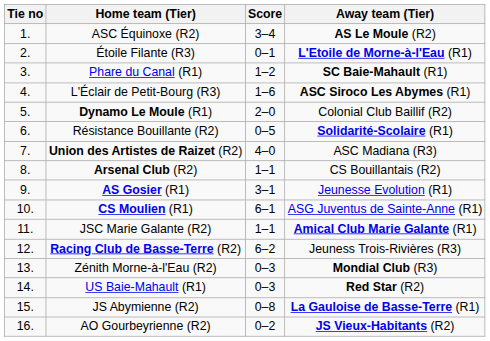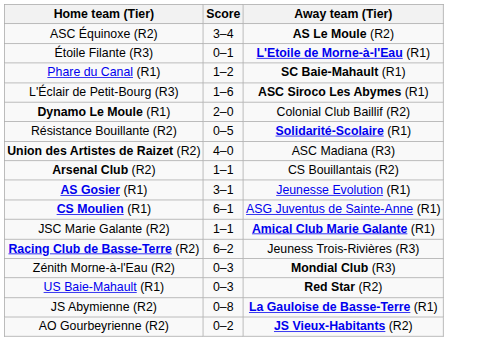- column: Tie no | 1. | 2. | 3. | 4. | 5. | 6. | 7. | 8. | 9. | 10. | 11. | 12. | 13. | 14. | 15. | 16.
